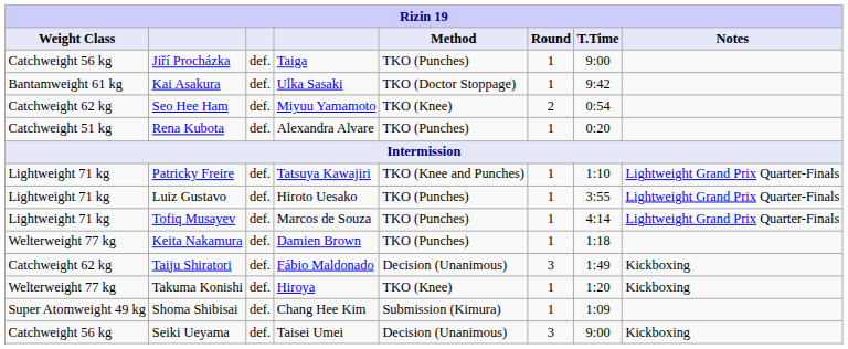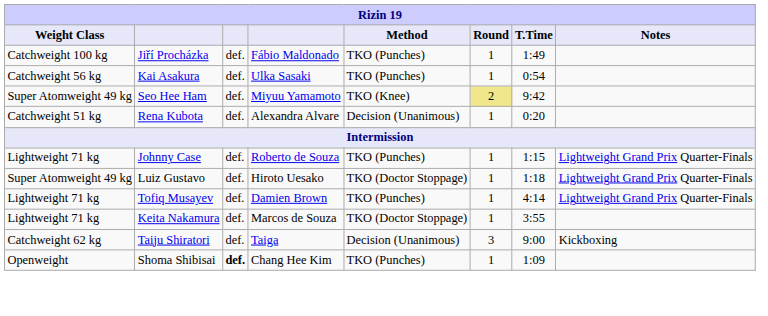Jiří Procházka | Weight Class: Catchweight 56 kg -> Catchweight 100 kg
Jiří Procházka | column 4: Taiga -> Fábio Maldonado
Jiří Procházka | T.Time: 9:00 -> 1:49
Kai Asakura | Weight Class: Bantamweight 61 kg -> Catchweight 56 kg
Kai Asakura | Method: TKO (Doctor Stoppage) -> TKO (Punches)
Kai Asakura | T.Time: 9:42 -> 0:54
Seo Hee Ham | Weight Class: Catchweight 62 kg -> Super Atomweight 49 kg
Seo Hee Ham | Round: no background -> khaki background
Seo Hee Ham | T.Time: 0:54 -> 9:42
Rena Kubota | Method: TKO (Punches) -> Decision (Unanimous)
+ row: Lightweight 71 kg | Johnny Case | def. | Roberto de Souza | TKO (Punches) | 1 | 1:15 | Lightweight Grand Prix Quarter-Finals
- row: Lightweight 71 kg | Patricky Freire | def. | Tatsuya Kawajiri | TKO (Knee and Punches) | 1 | 1:10 | Lightweight Grand Prix Quarter-Finals
Luiz Gustavo | Weight Class: Lightweight 71 kg -> Super Atomweight 49 kg
Luiz Gustavo | Method: TKO (Punches) -> TKO (Doctor Stoppage)
Luiz Gustavo | T.Time: 3:55 -> 1:18
Tofiq Musayev | column 4: Marcos de Souza -> Damien Brown
Keita Nakamura | Weight Class: Welterweight 77 kg -> Lightweight 71 kg
Keita Nakamura | column 4: Damien Brown -> Marcos de Souza
Keita Nakamura | Method: TKO (Punches) -> TKO (Doctor Stoppage)
Keita Nakamura | T.Time: 1:18 -> 3:55
Taiju Shiratori | column 4: Fábio Maldonado -> Taiga
Taiju Shiratori | T.Time: 1:49 -> 9:00
- row: Welterweight 77 kg | Takuma Konishi | def. | Hiroya | TKO (Knee) | 1 | 1:20 | Kickboxing
Shoma Shibisai | Weight Class: Super Atomweight 49 kg -> Openweight
Shoma Shibisai | column 3: normal -> bold
Shoma Shibisai | Method: Submission (Kimura) -> TKO (Punches)
- row: Catchweight 56 kg | Seiki Ueyama | def. | Taisei Umei | Decision (Unanimous) | 3 | 9:00 | Kickboxing
